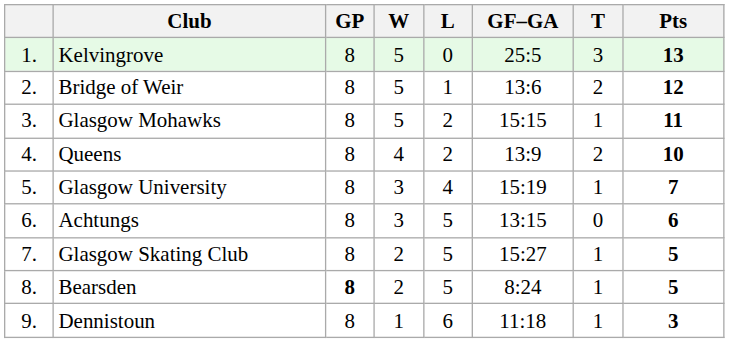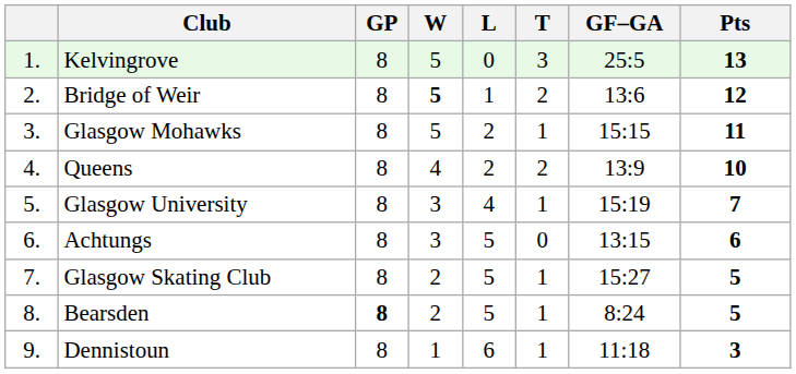columns swapped: T <-> GF–GA
Bridge of Weir | W: normal -> bold
